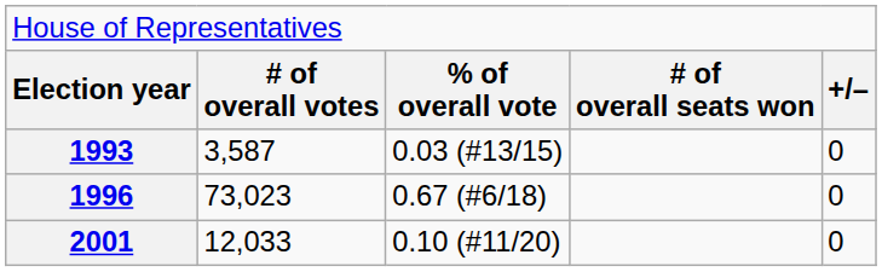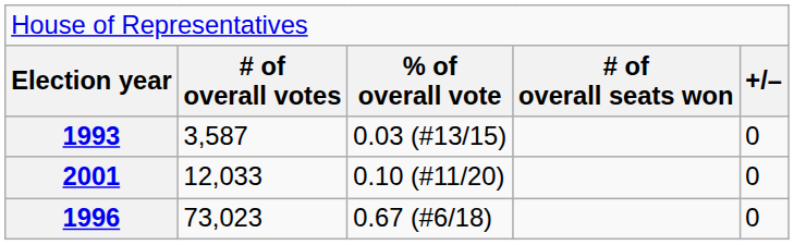rows swapped: 1996 <-> 2001
